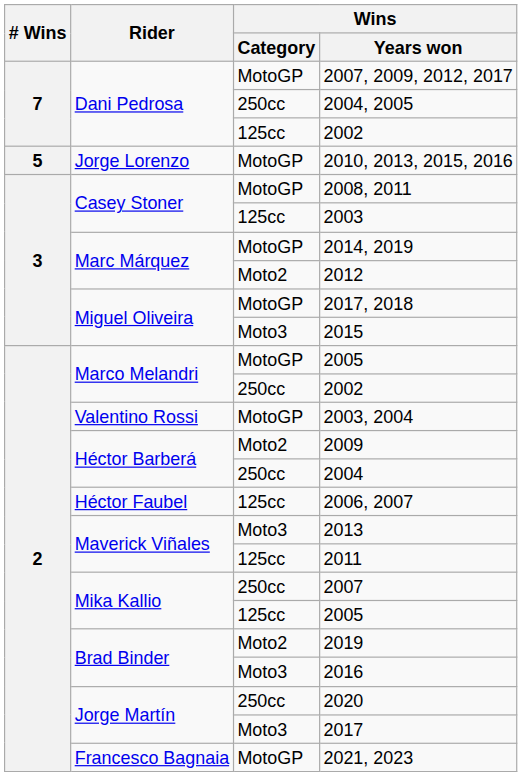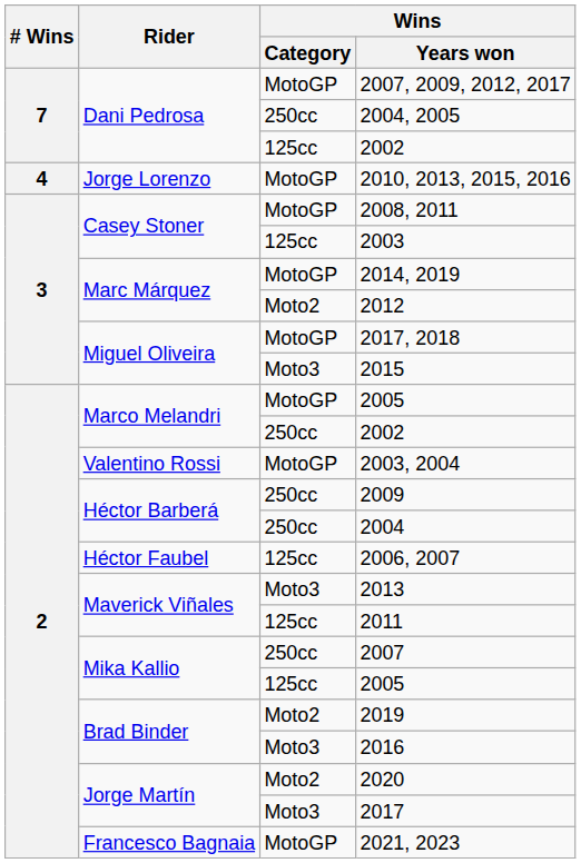2010, 2013, 2015, 2016 | # Wins: 5 -> 4
2009 | Wins / Category: Moto2 -> 250cc
2020 | Wins / Category: 250cc -> Moto2
